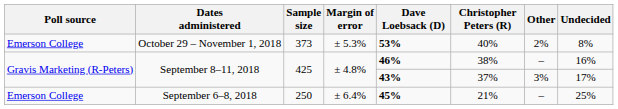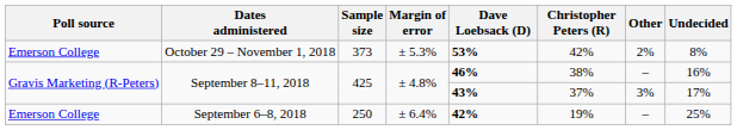October 29 – November 1, 2018 | Christopher Peters (R): 40% -> 42%
September 6–8, 2018 | Dave Loebsack (D): 45% -> 42%
September 6–8, 2018 | Christopher Peters (R): 21% -> 19%
